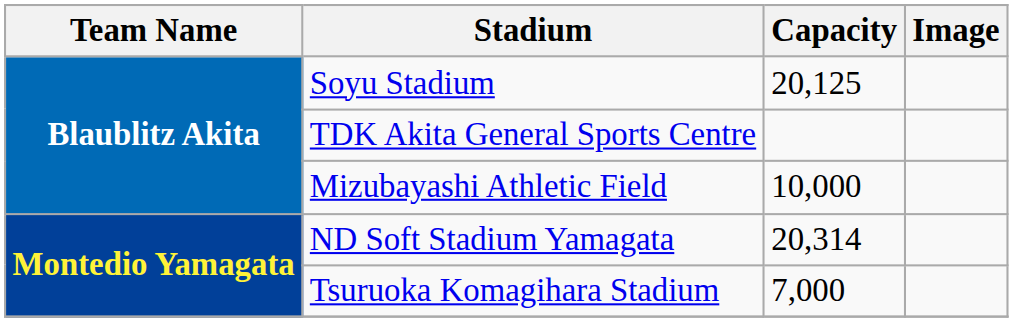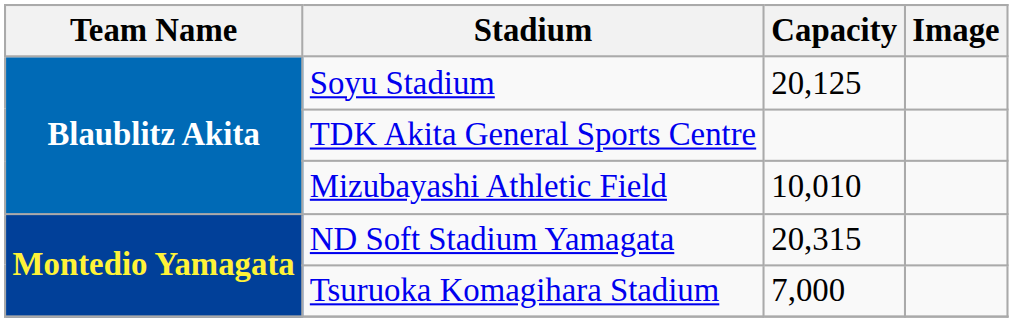Mizubayashi Athletic Field | Capacity: 10,000 -> 10,010
ND Soft Stadium Yamagata | Capacity: 20,314 -> 20,315
